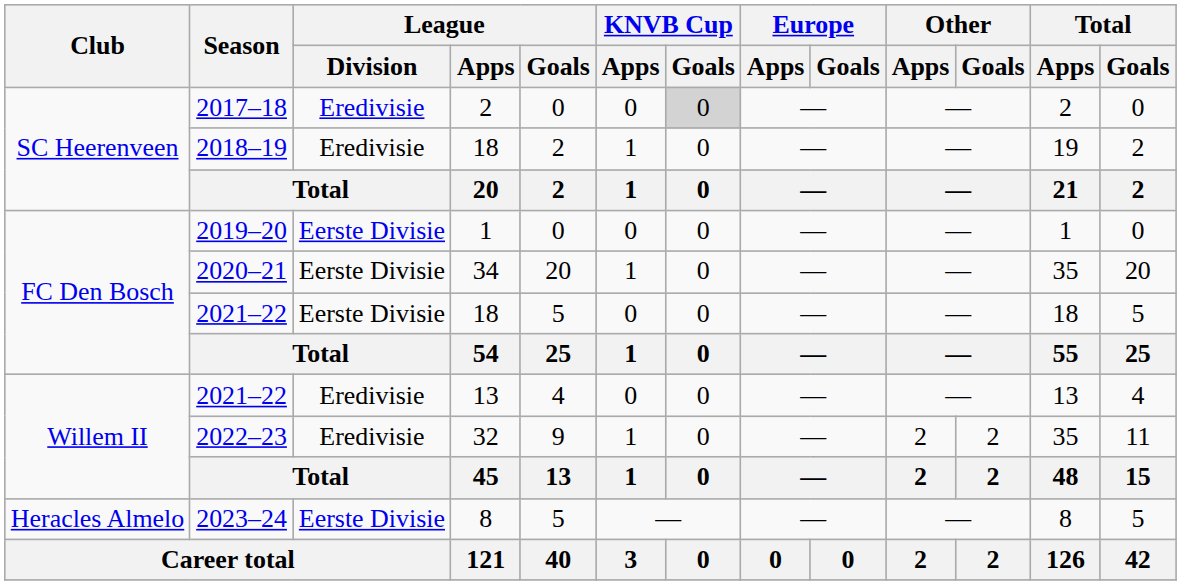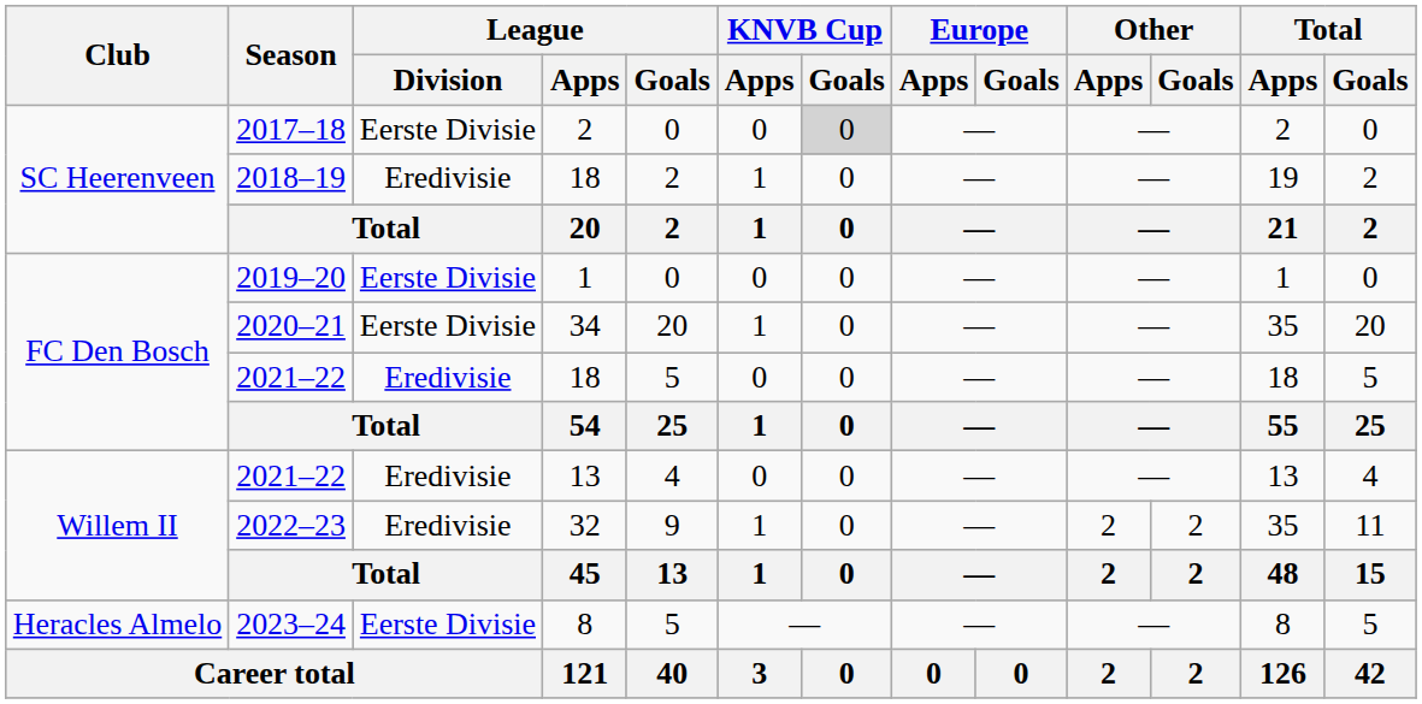2017–18 | League / Division: Eredivisie -> Eerste Divisie
2021–22 / 18 | League / Division: Eerste Divisie -> Eredivisie
